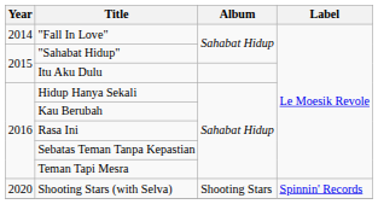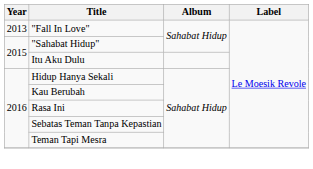"Fall In Love" | Year: 2014 -> 2013
- row: 2020 | Shooting Stars (with Selva) | Shooting Stars | Spinnin' Records
